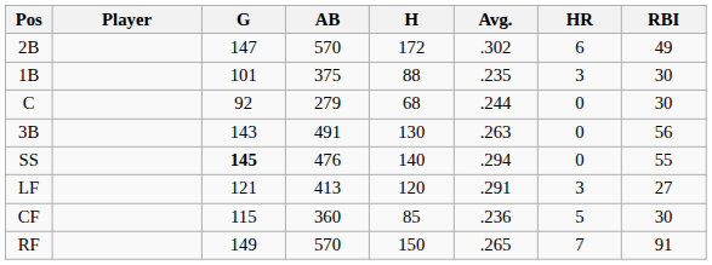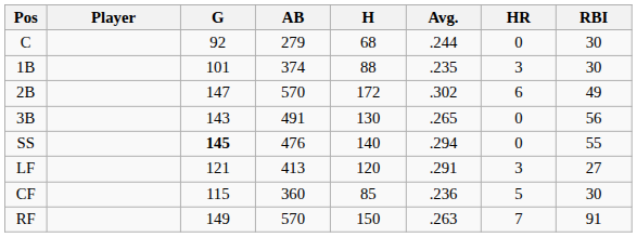rows swapped: C <-> 2B
1B | AB: 375 -> 374
3B | Avg.: .263 -> .265
RF | Avg.: .265 -> .263
